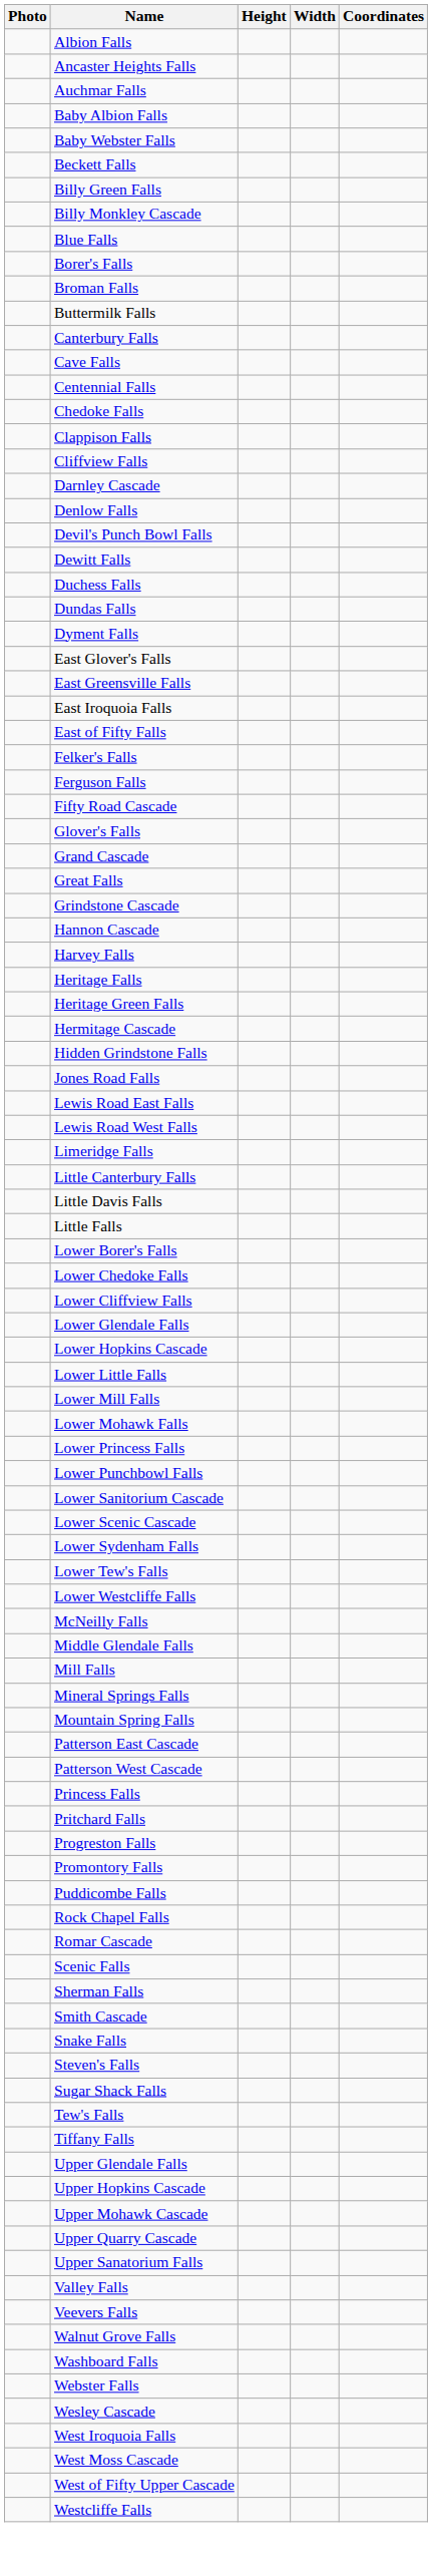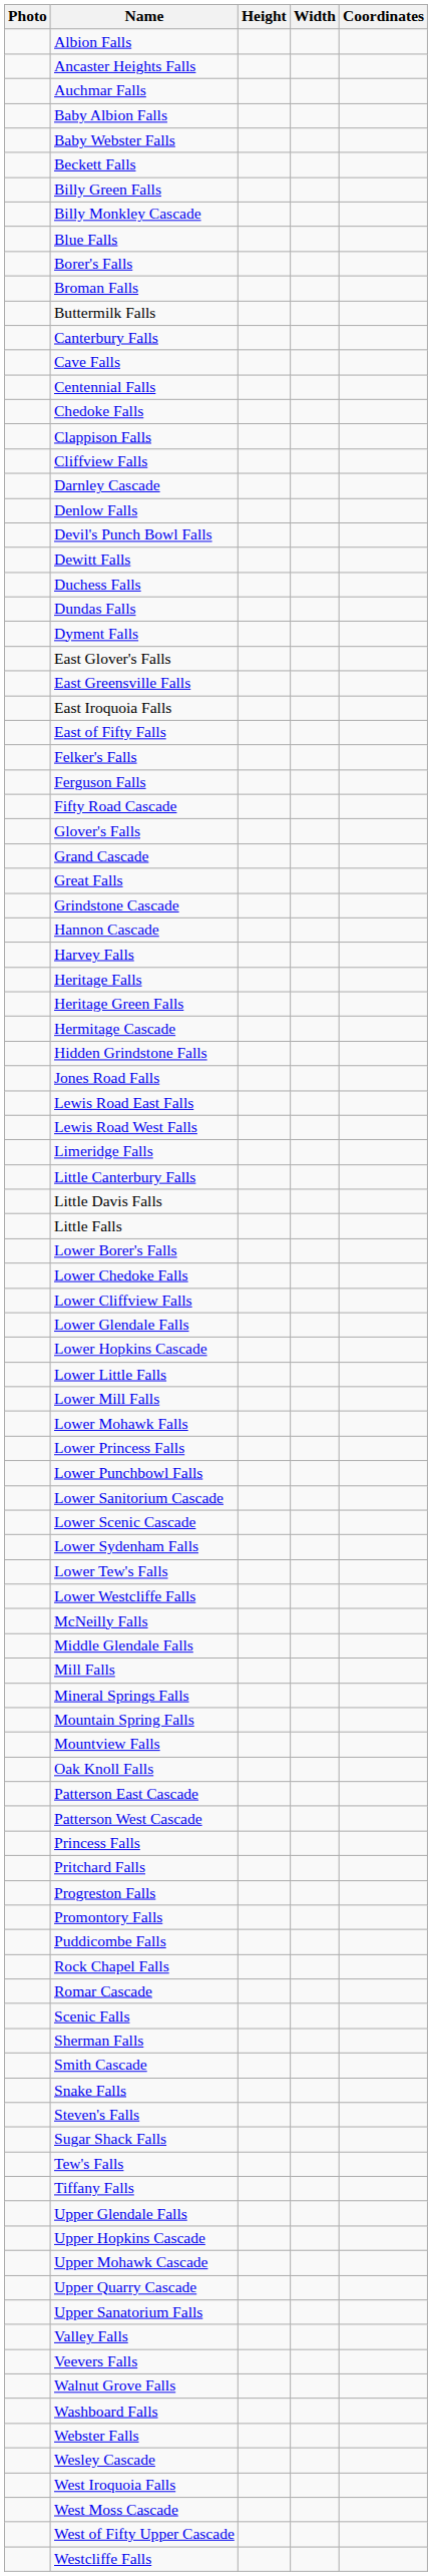+ row: Mountview Falls
+ row: Oak Knoll Falls
